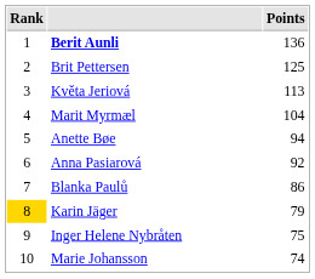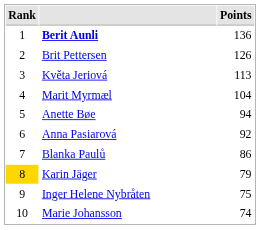Brit Pettersen | Points: 125 -> 126
